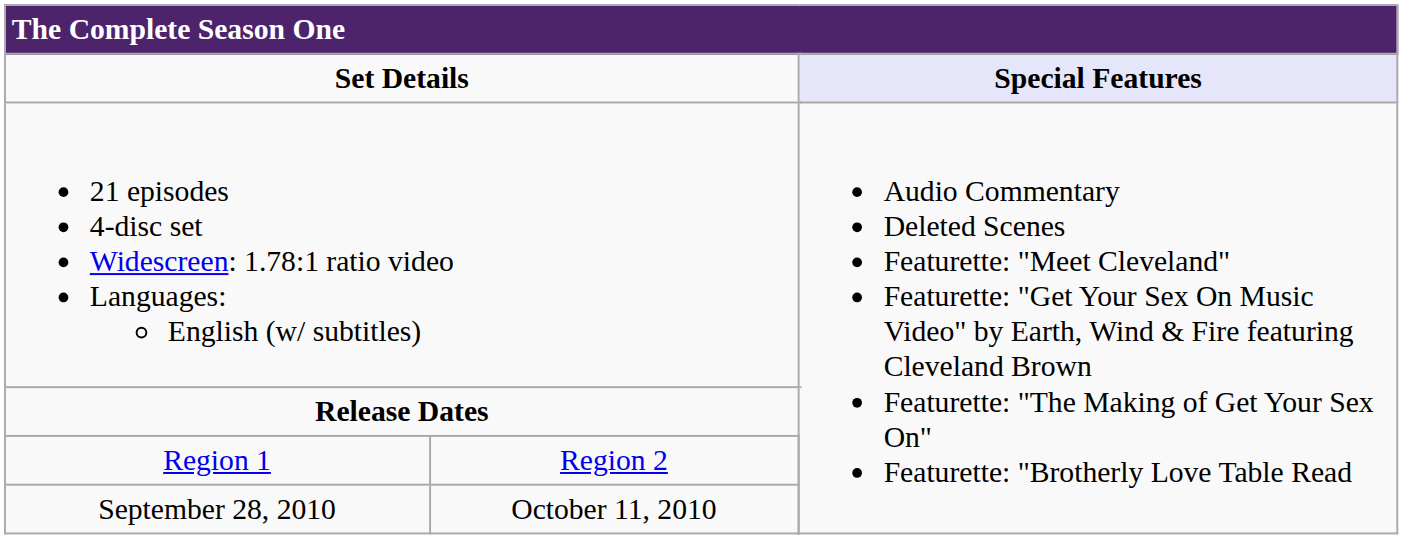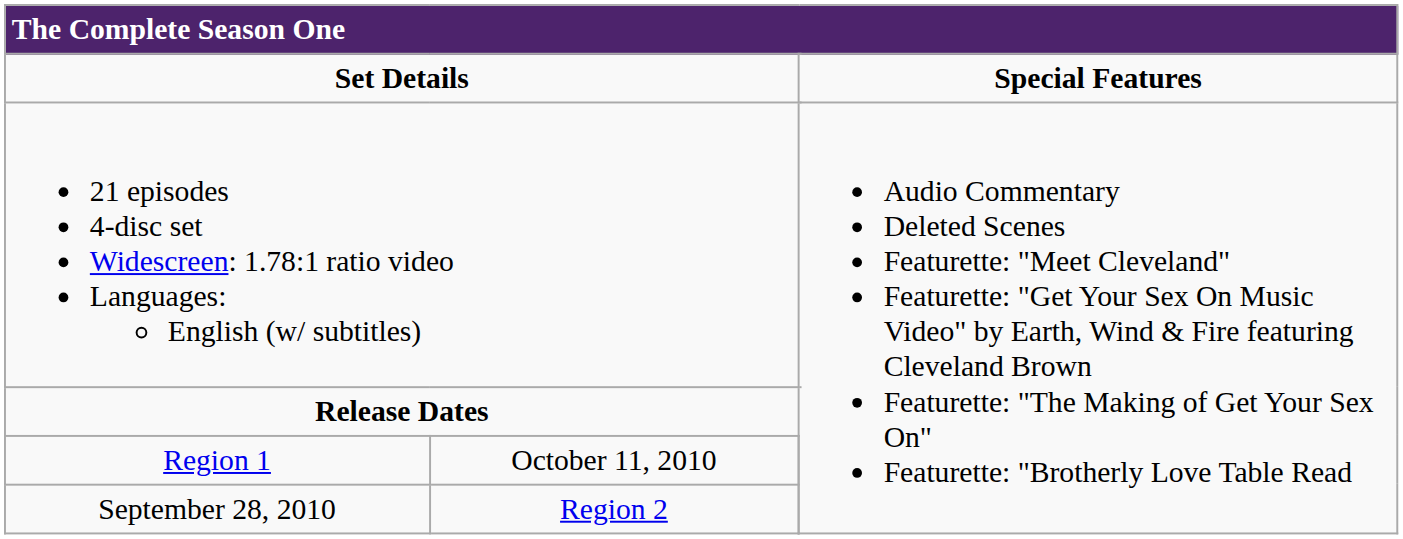Set Details | column 4: lavender background -> no background
Region 1 | column 2: Region 2 -> October 11, 2010
September 28, 2010 | column 2: October 11, 2010 -> Region 2
